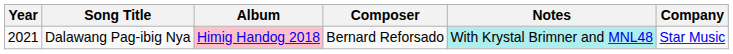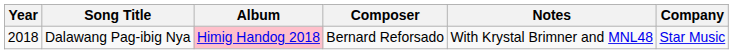Dalawang Pag-ibig Nya | Year: 2021 -> 2018
Dalawang Pag-ibig Nya | Notes: paleturquoise background -> no background
